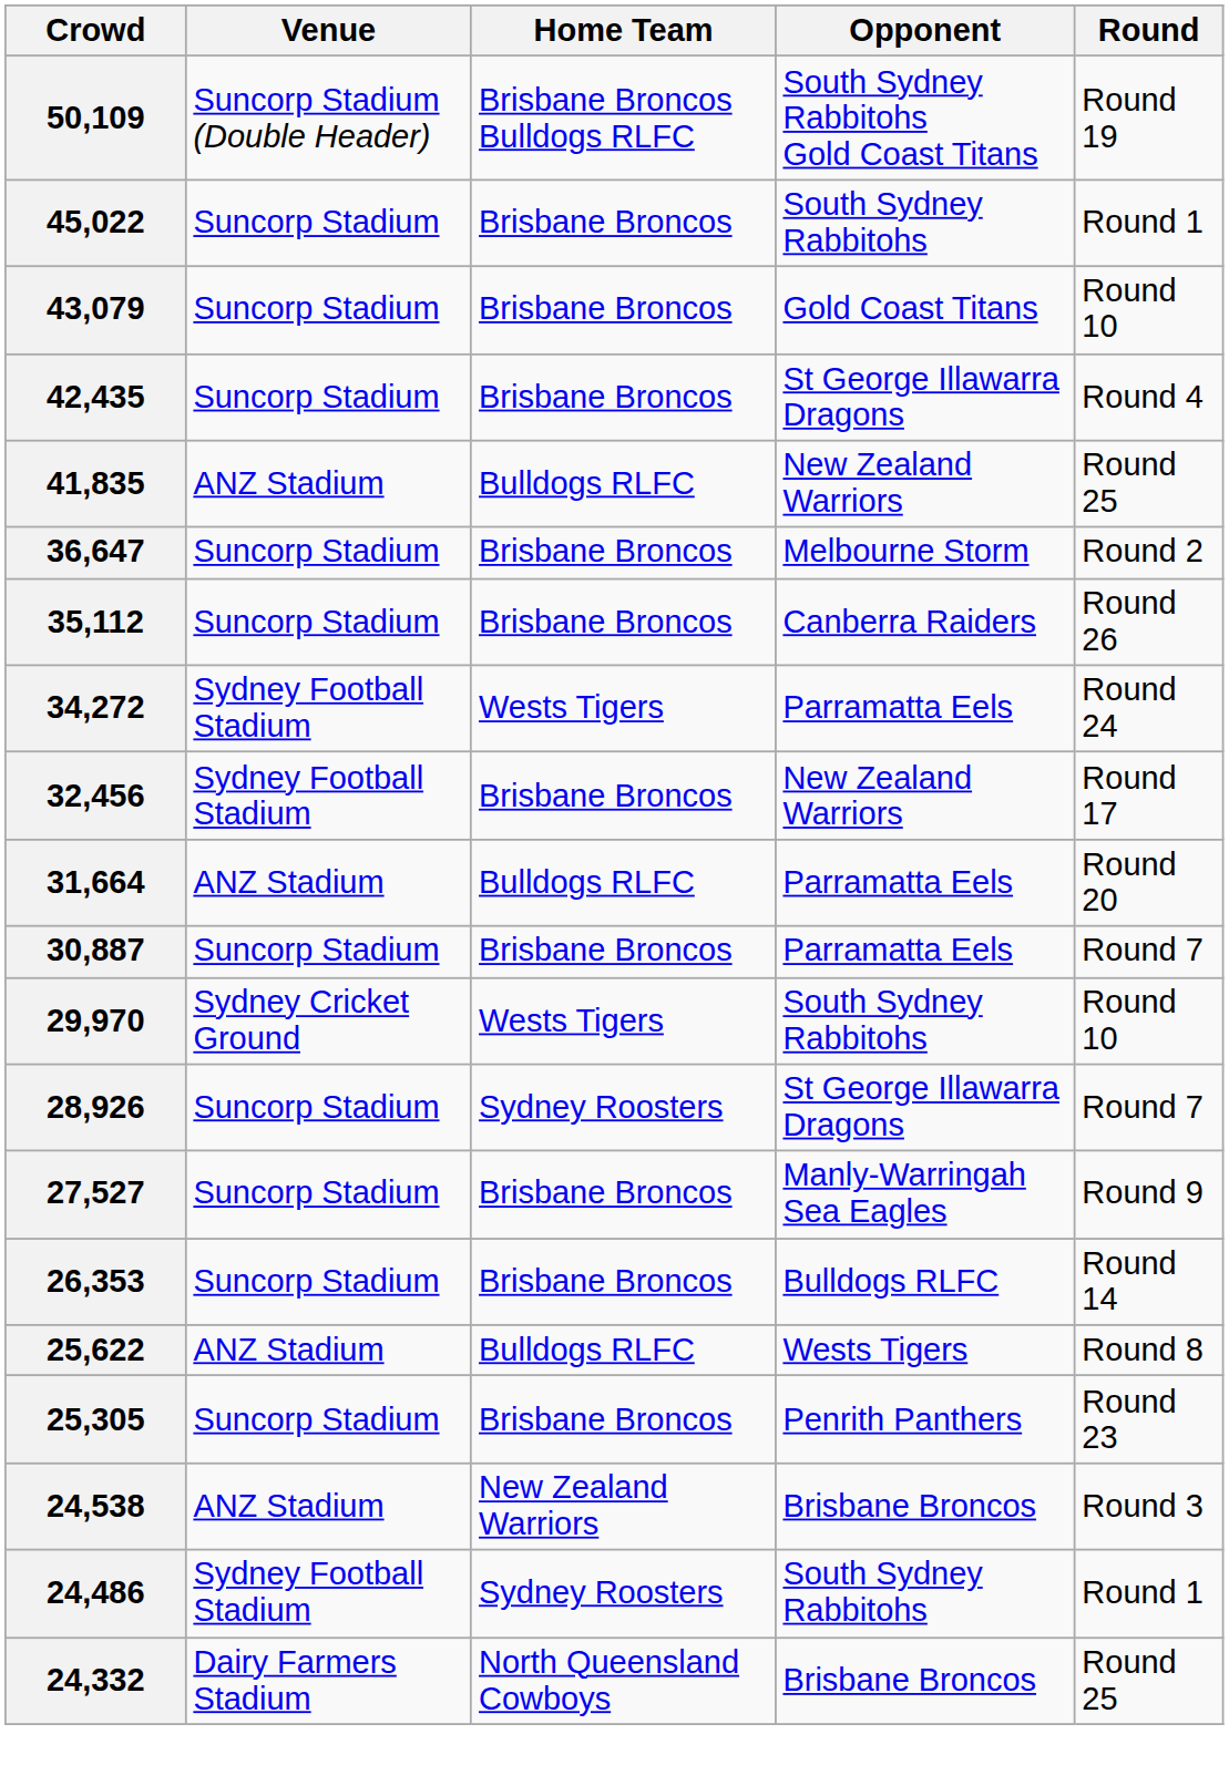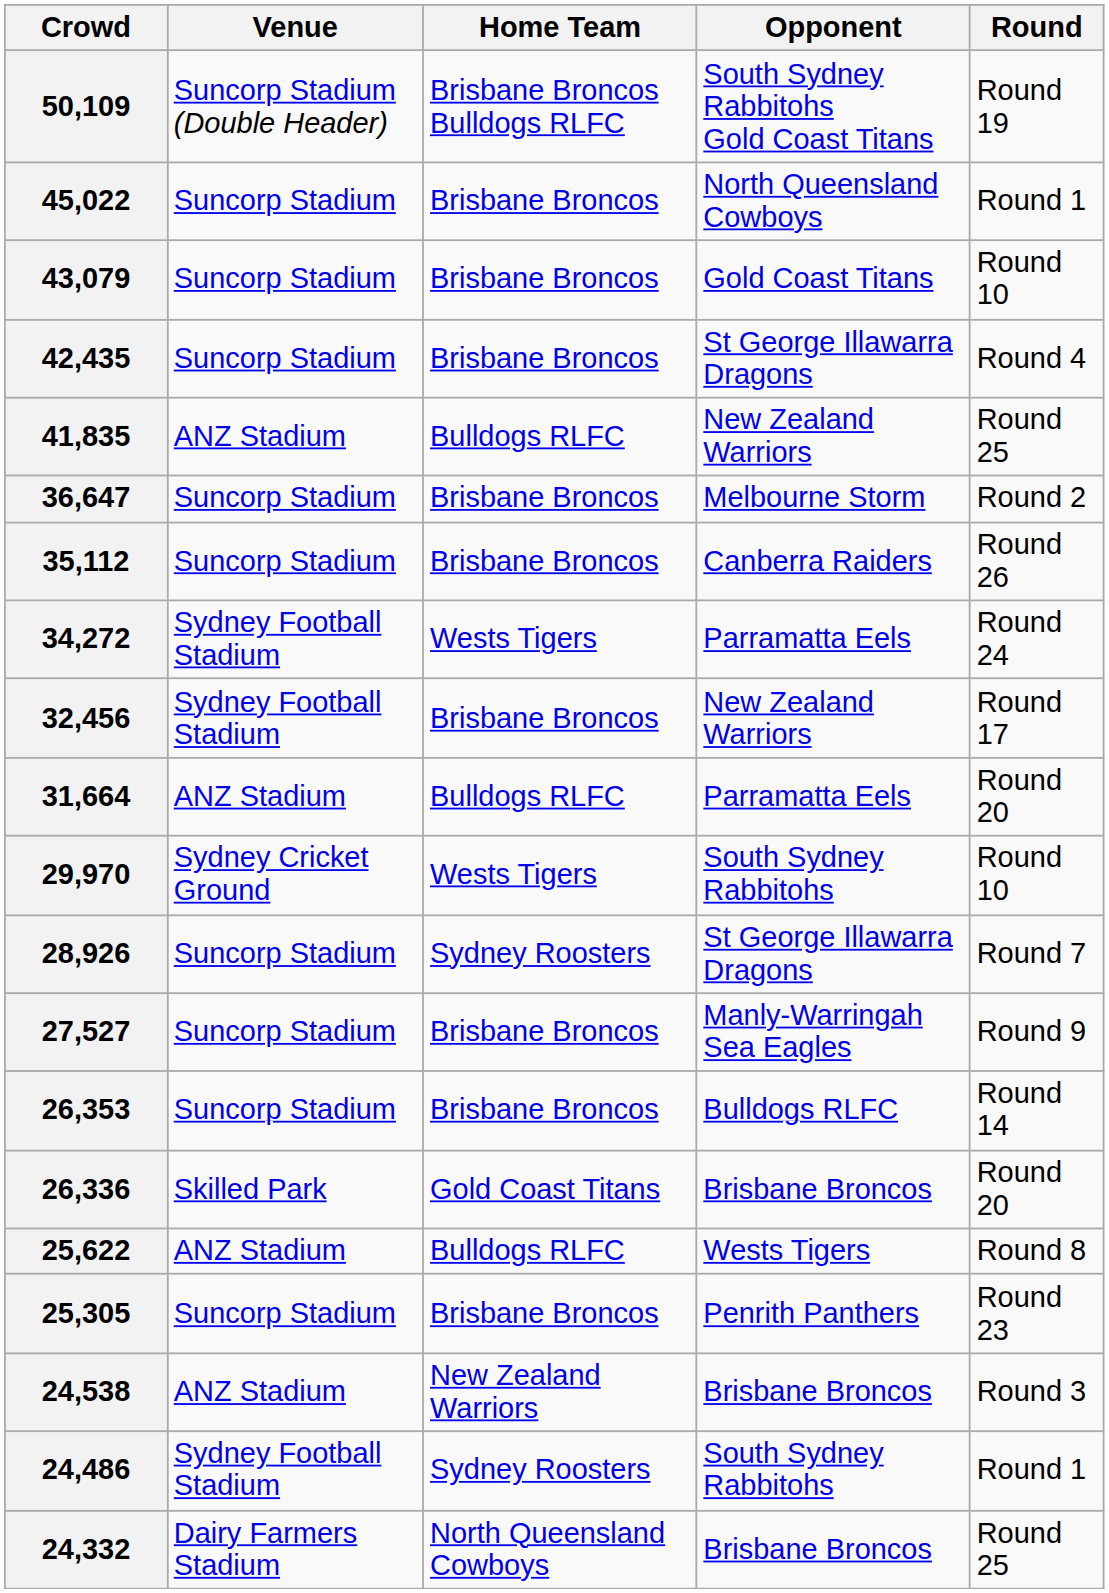45,022 | Opponent: South Sydney Rabbitohs -> North Queensland Cowboys
- row: 30,887 | Suncorp Stadium | Brisbane Broncos | Parramatta Eels | Round 7
+ row: 26,336 | Skilled Park | Gold Coast Titans | Brisbane Broncos | Round 20
